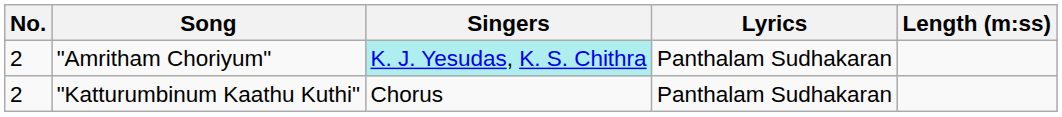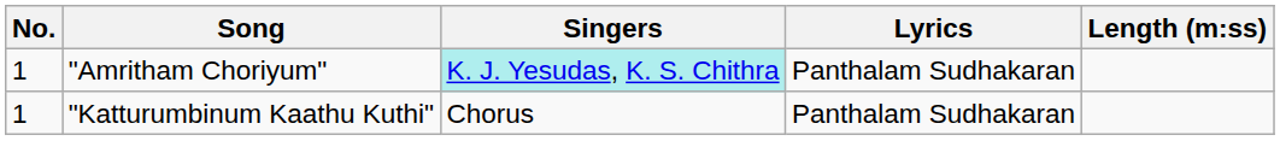"Amritham Choriyum" | No.: 2 -> 1
"Katturumbinum Kaathu Kuthi" | No.: 2 -> 1
